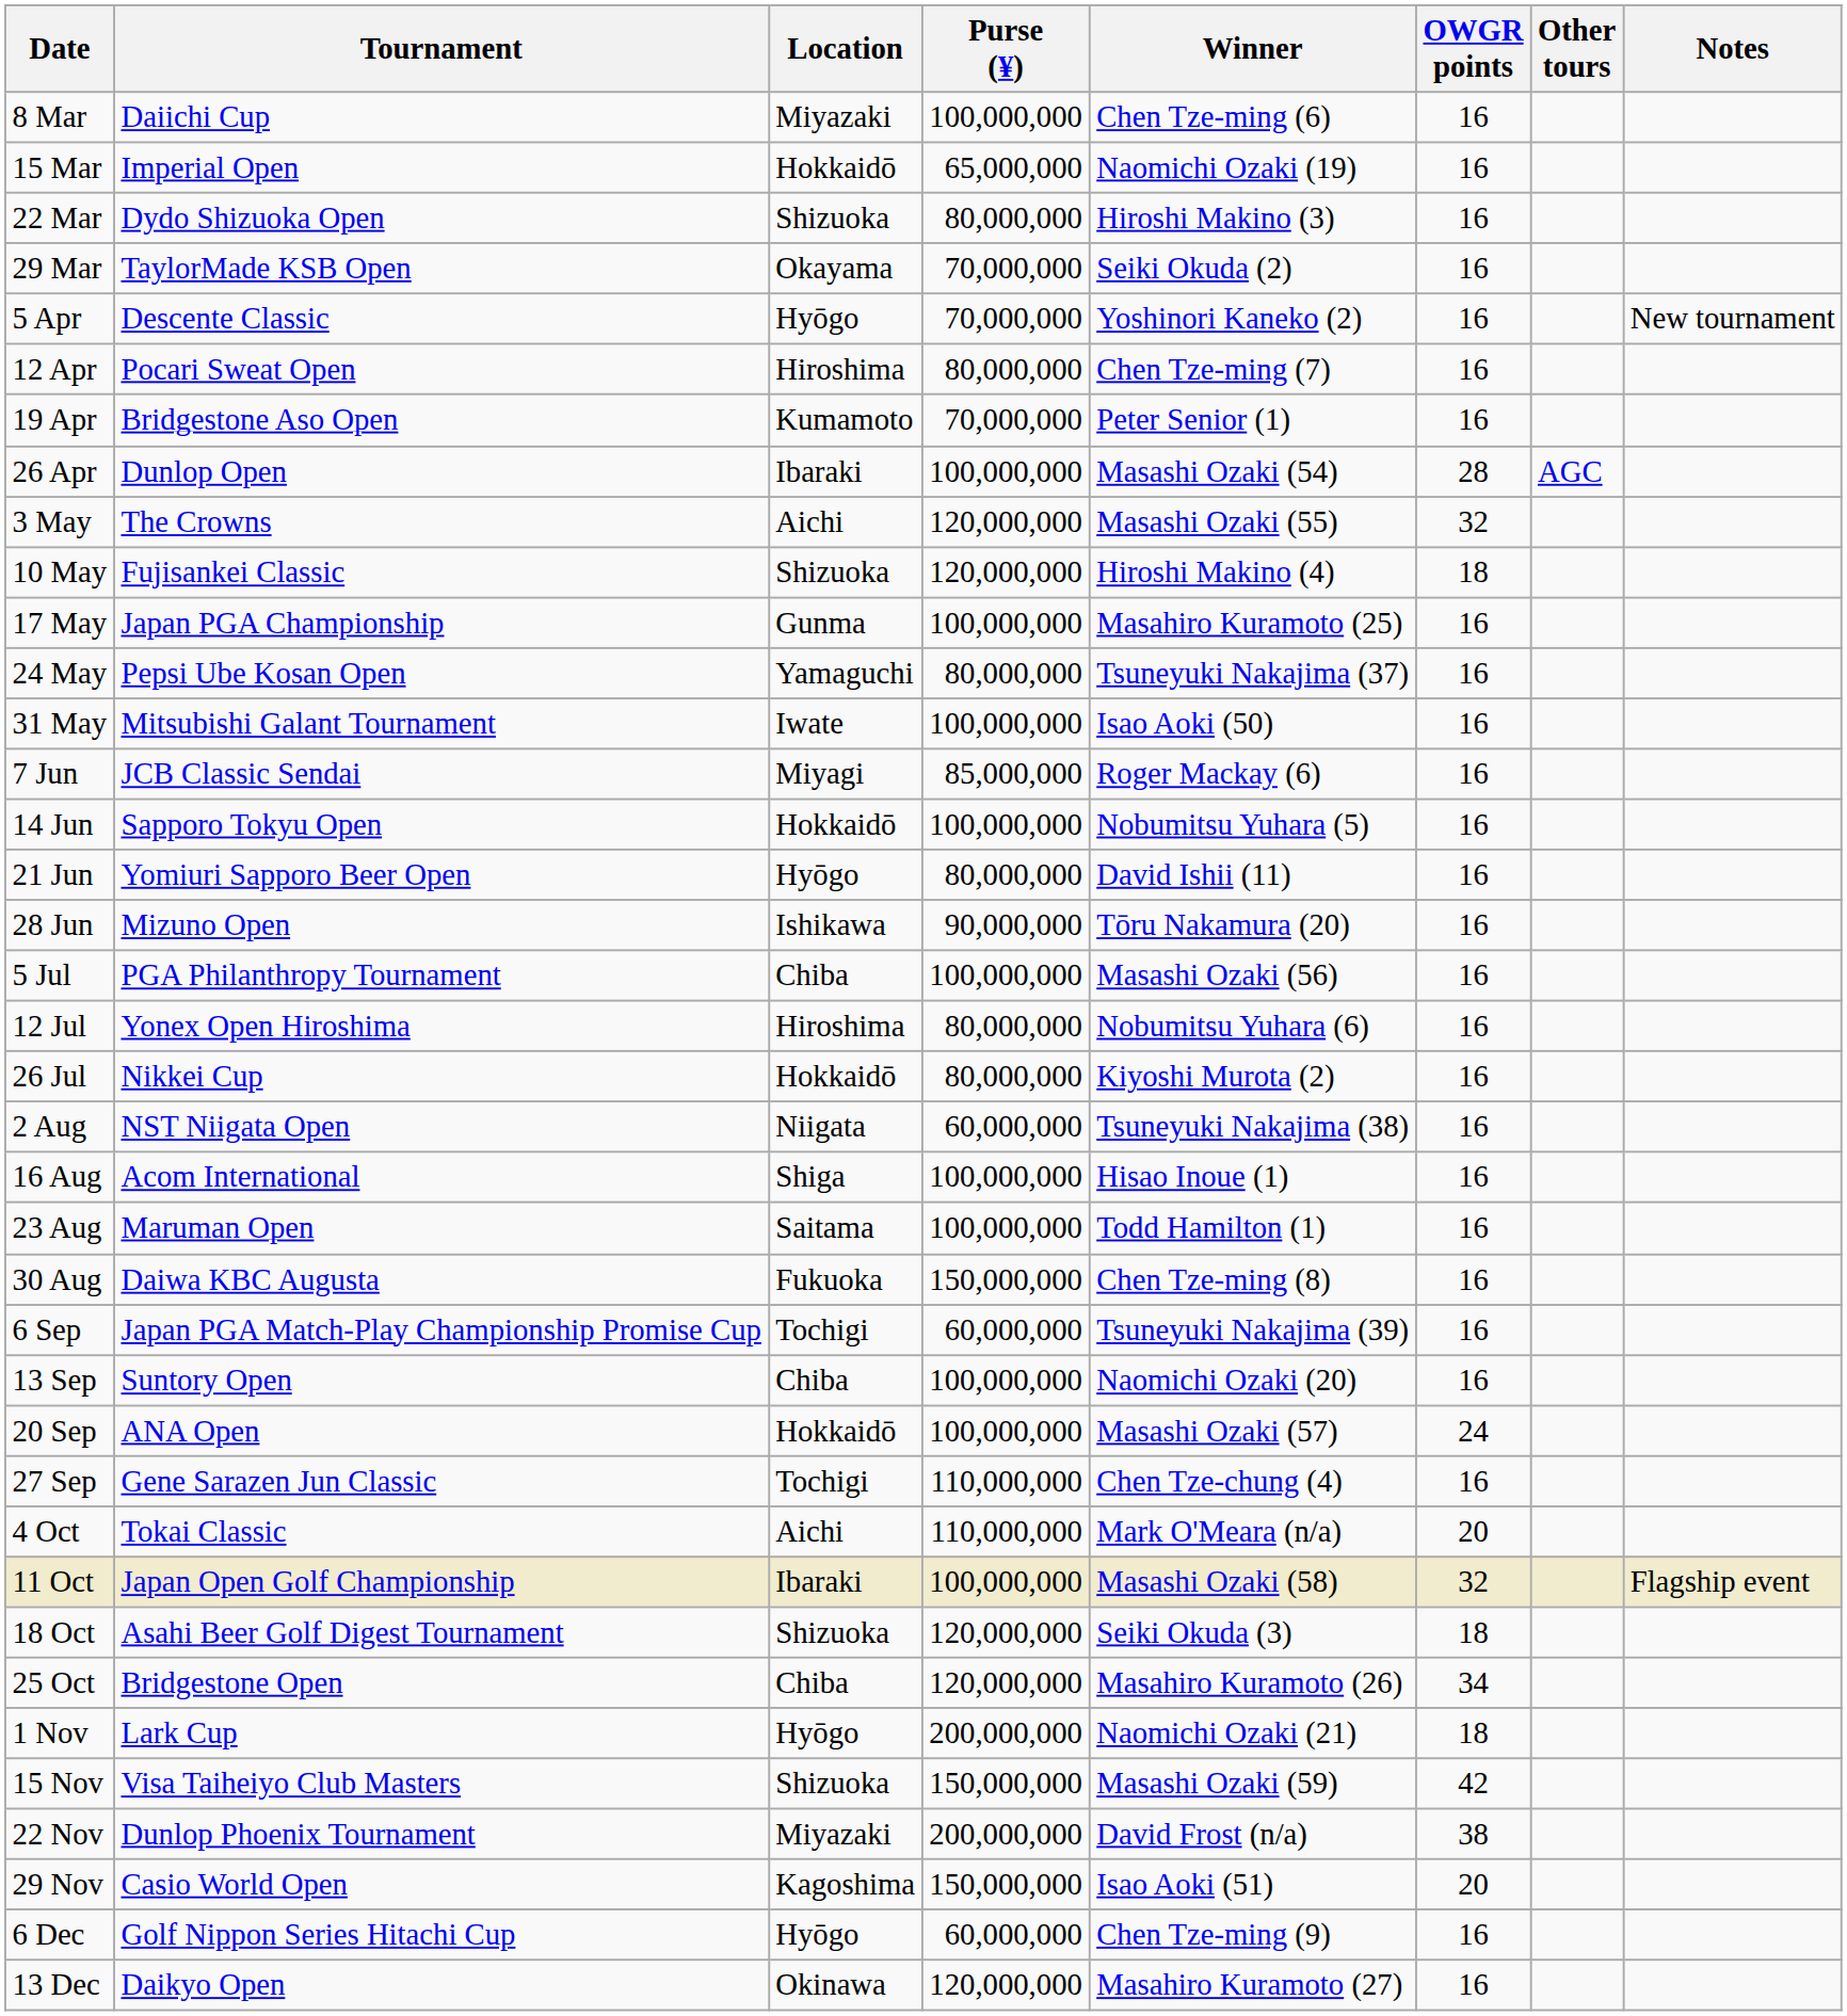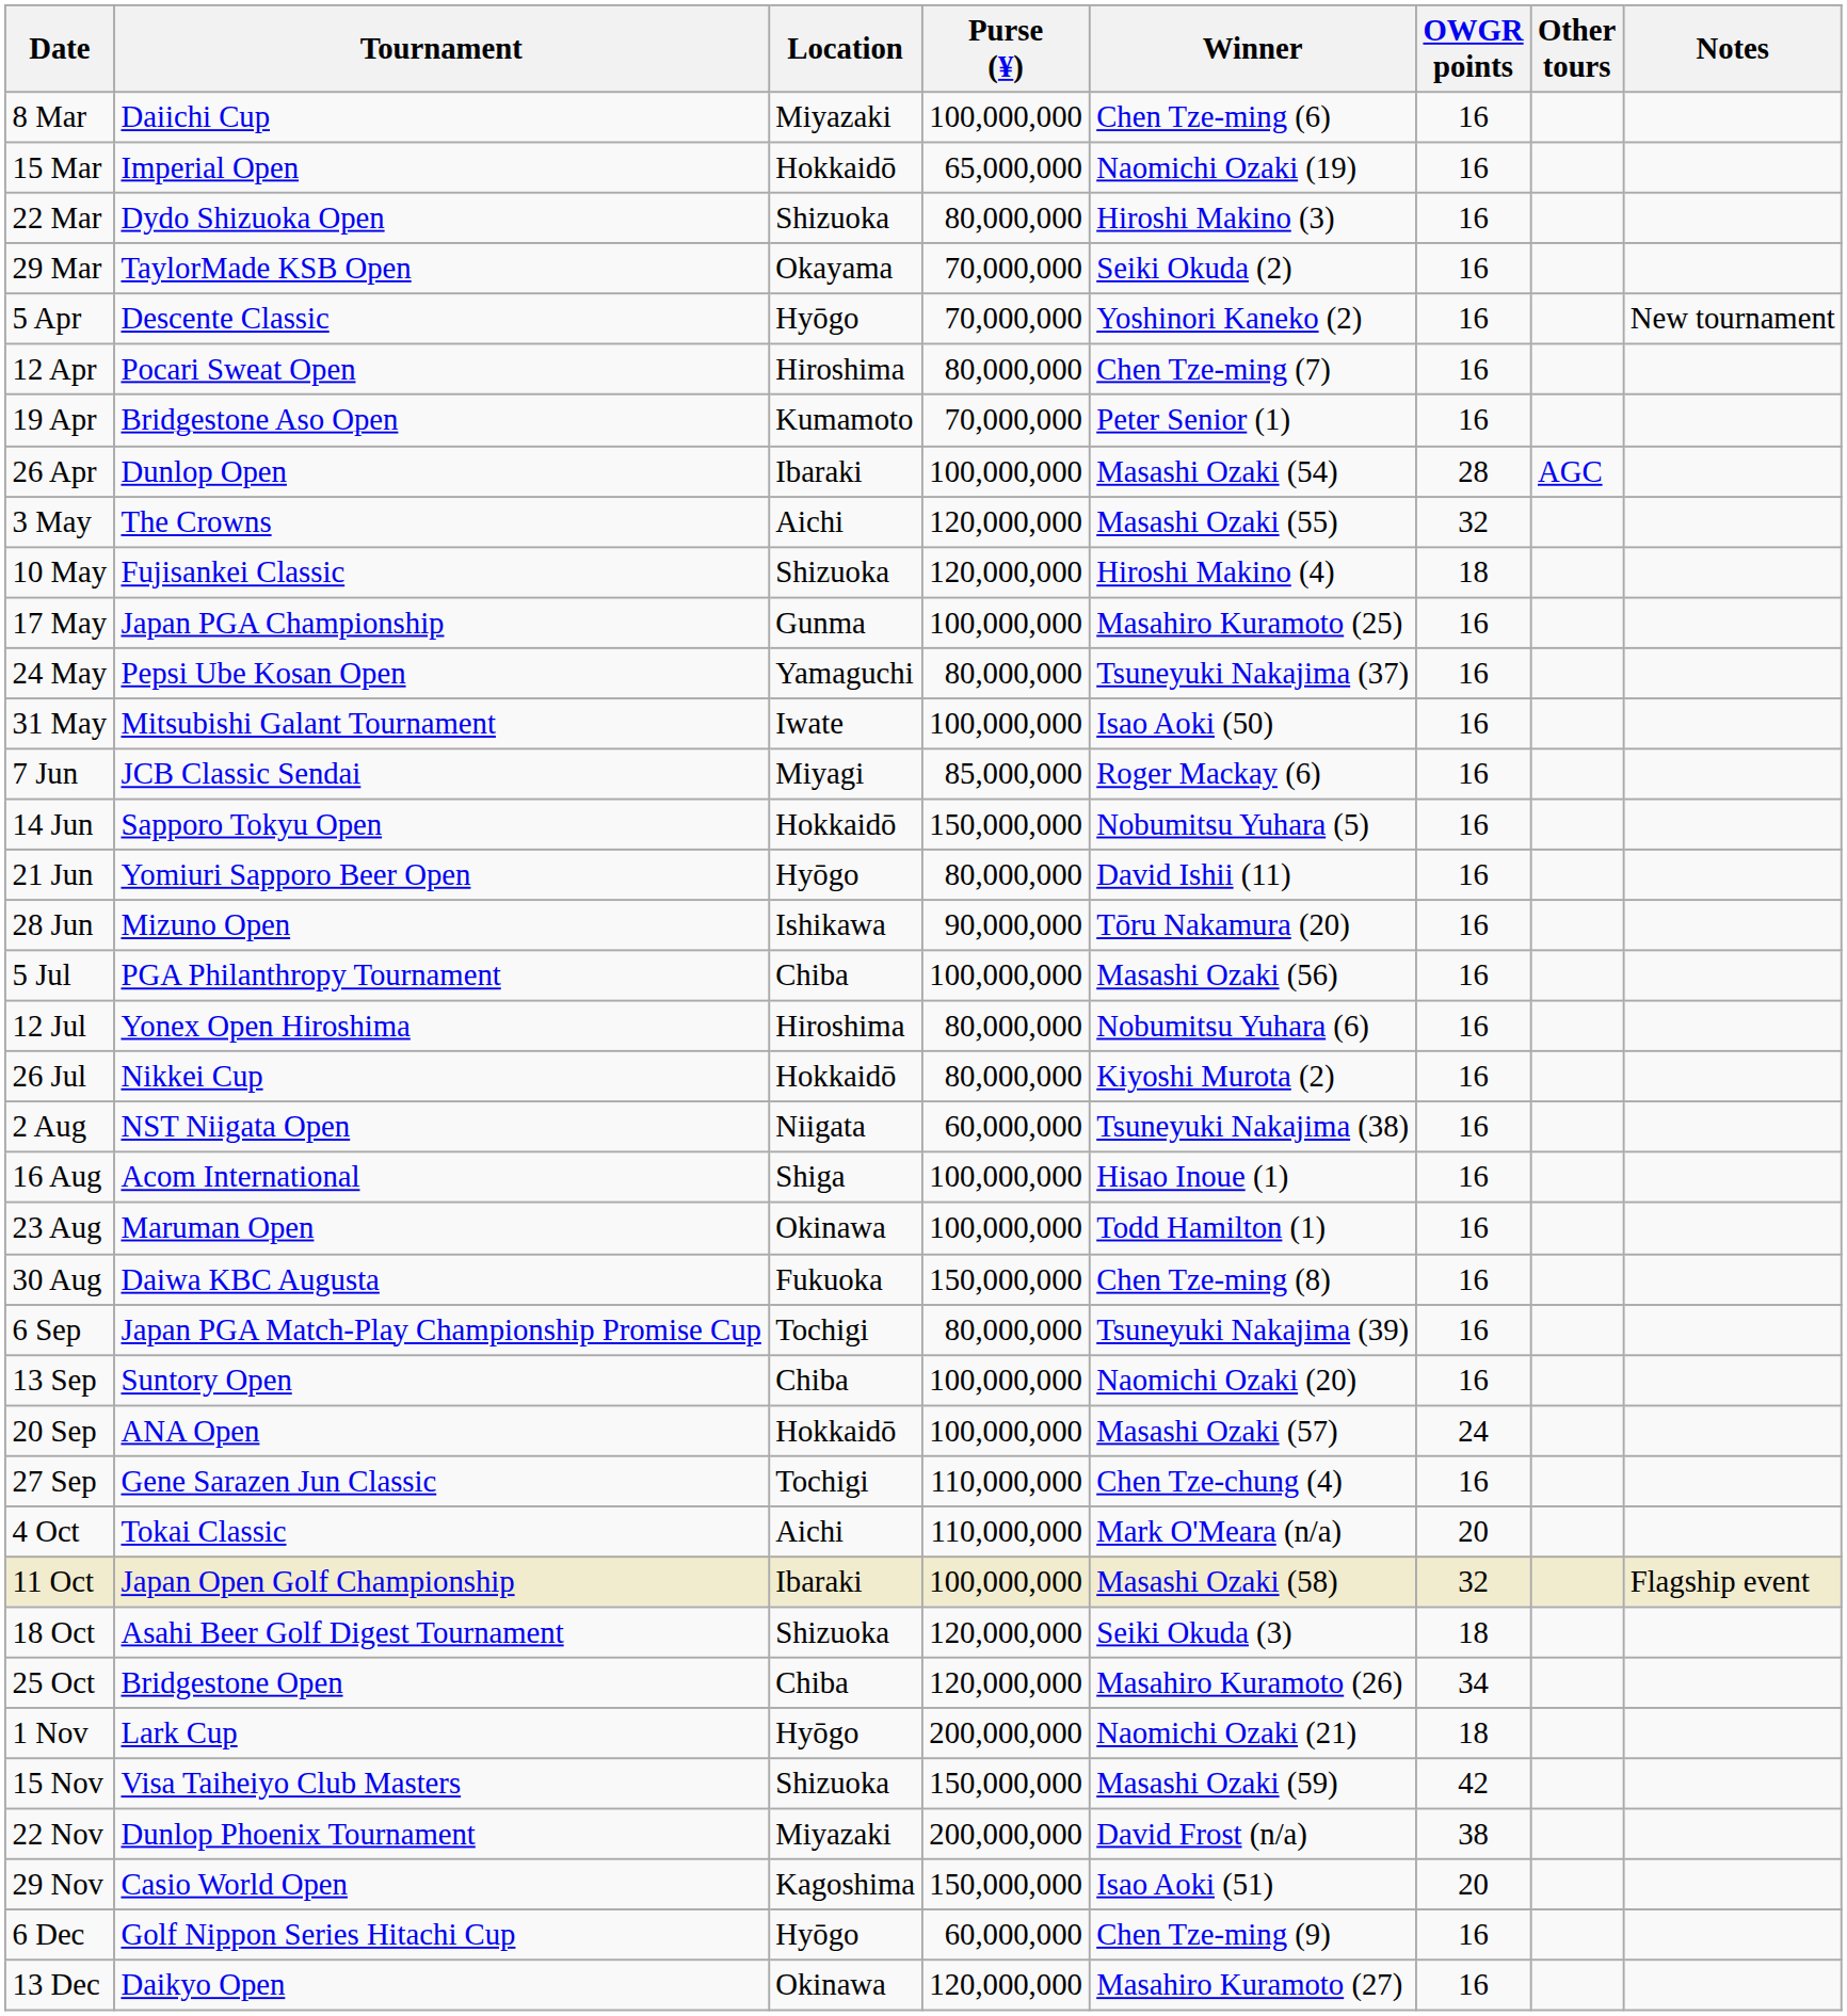14 Jun | Purse (¥): 100,000,000 -> 150,000,000
23 Aug | Location: Saitama -> Okinawa
6 Sep | Purse (¥): 60,000,000 -> 80,000,000
